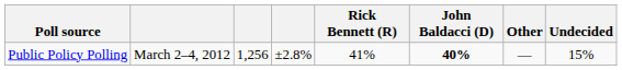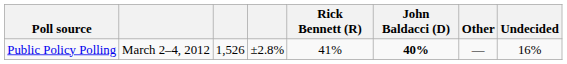Public Policy Polling | column 3: 1,256 -> 1,526
Public Policy Polling | Undecided: 15% -> 16%
